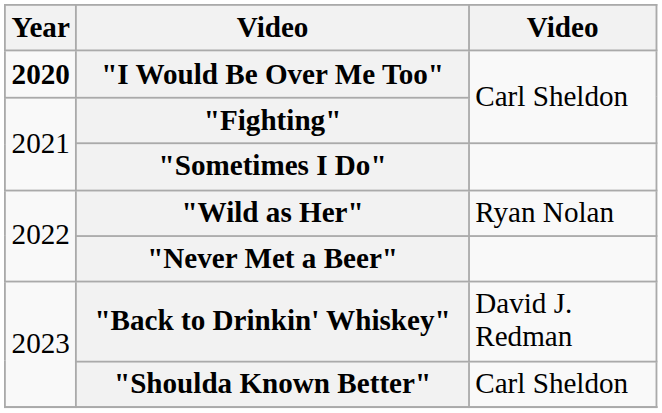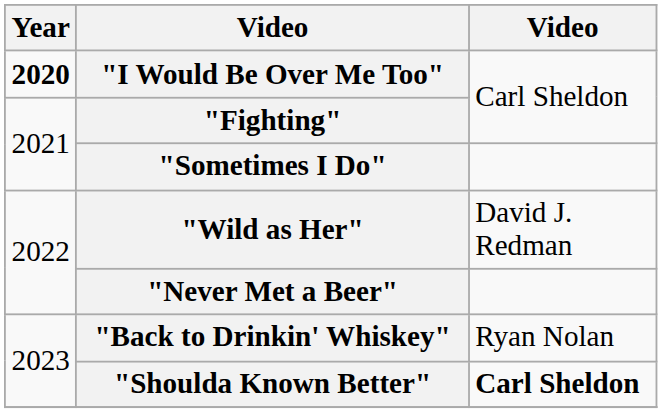"Wild as Her" | column 3: Ryan Nolan -> David J. Redman
"Back to Drinkin' Whiskey" | column 3: David J. Redman -> Ryan Nolan
"Shoulda Known Better" | column 3: normal -> bold
